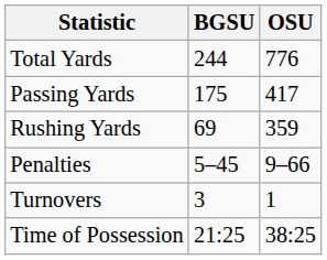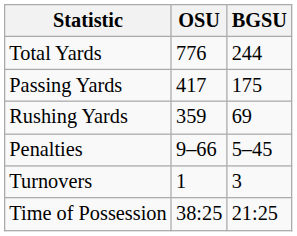columns swapped: OSU <-> BGSU
